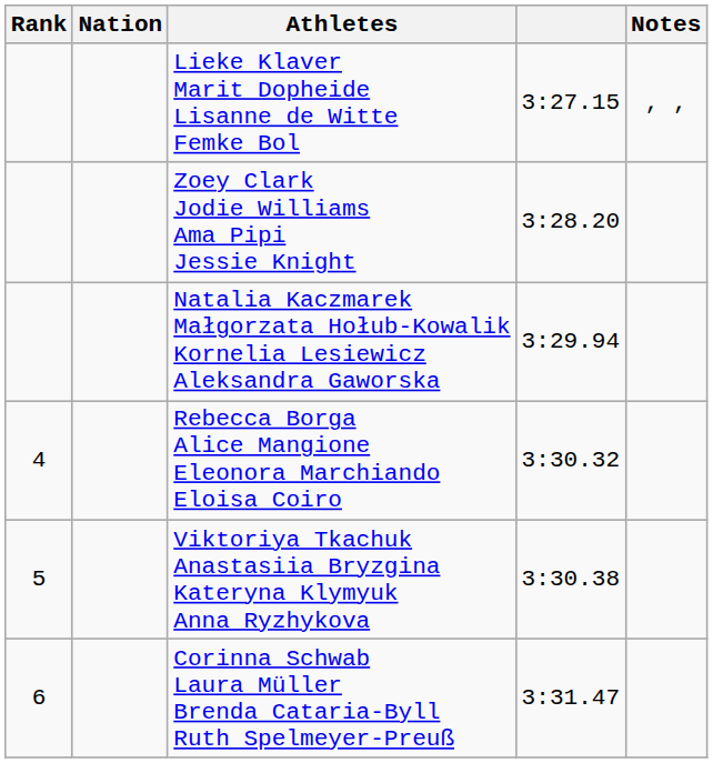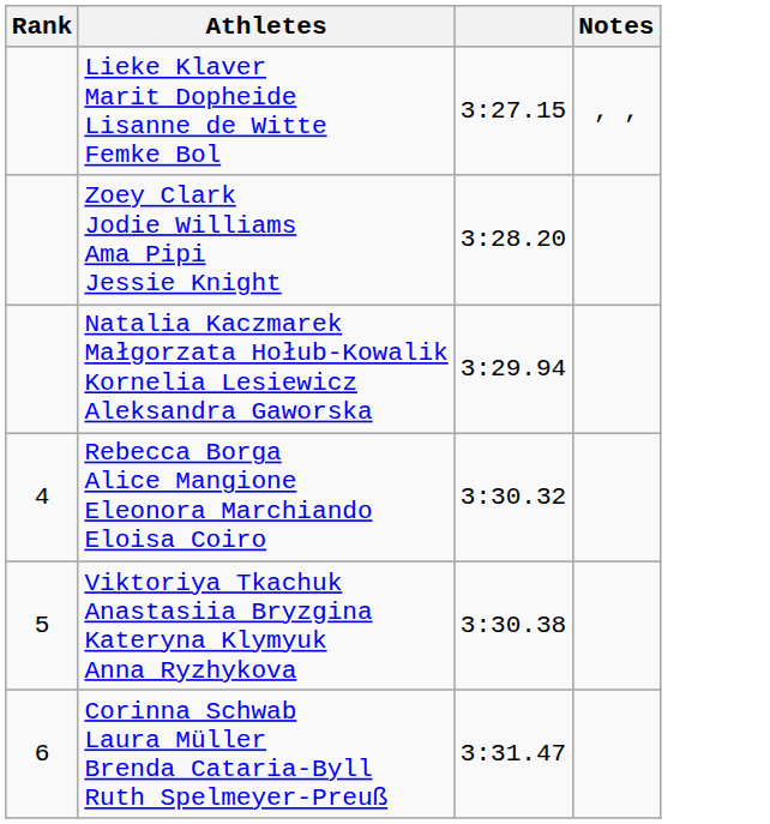- column: Nation
